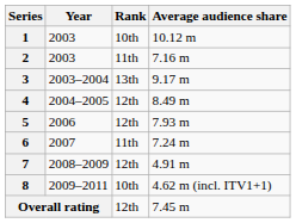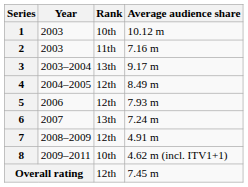6 | Rank: 11th -> 13th
